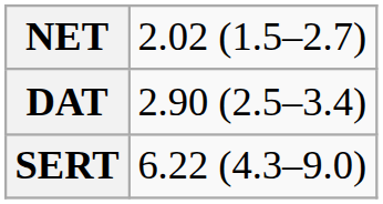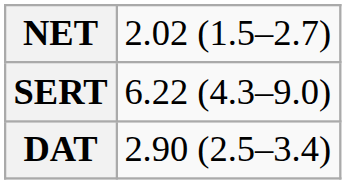rows swapped: DAT <-> SERT
